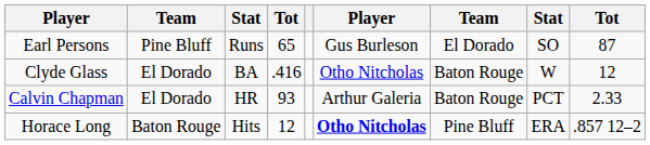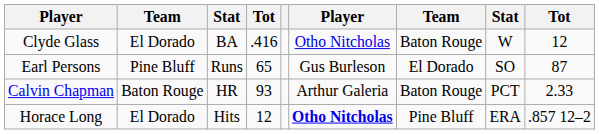rows swapped: Clyde Glass <-> Earl Persons
Calvin Chapman | column 2: El Dorado -> Baton Rouge
Horace Long | column 2: Baton Rouge -> El Dorado
